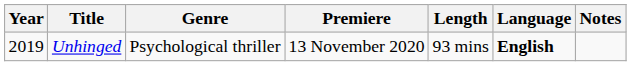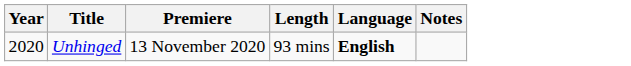- column: Genre | Psychological thriller
Unhinged | Year: 2019 -> 2020
